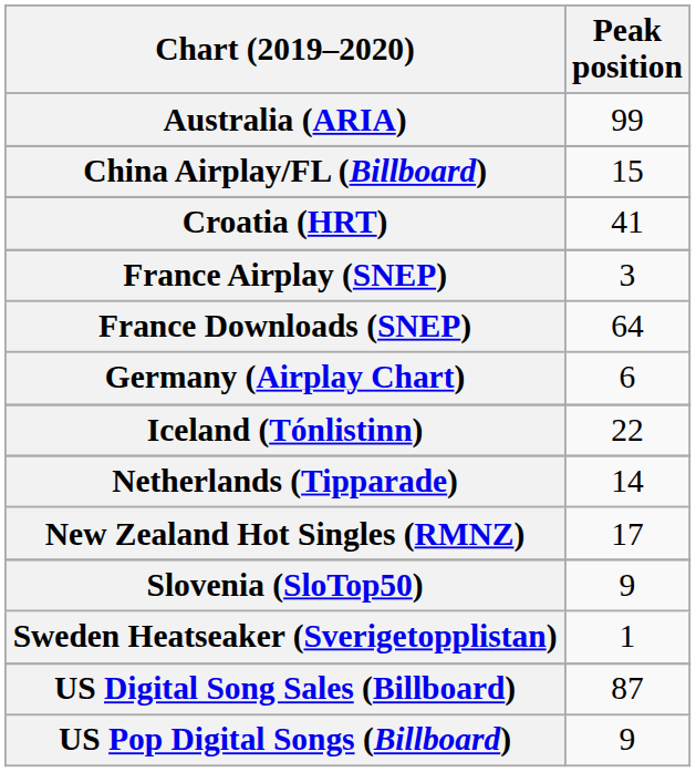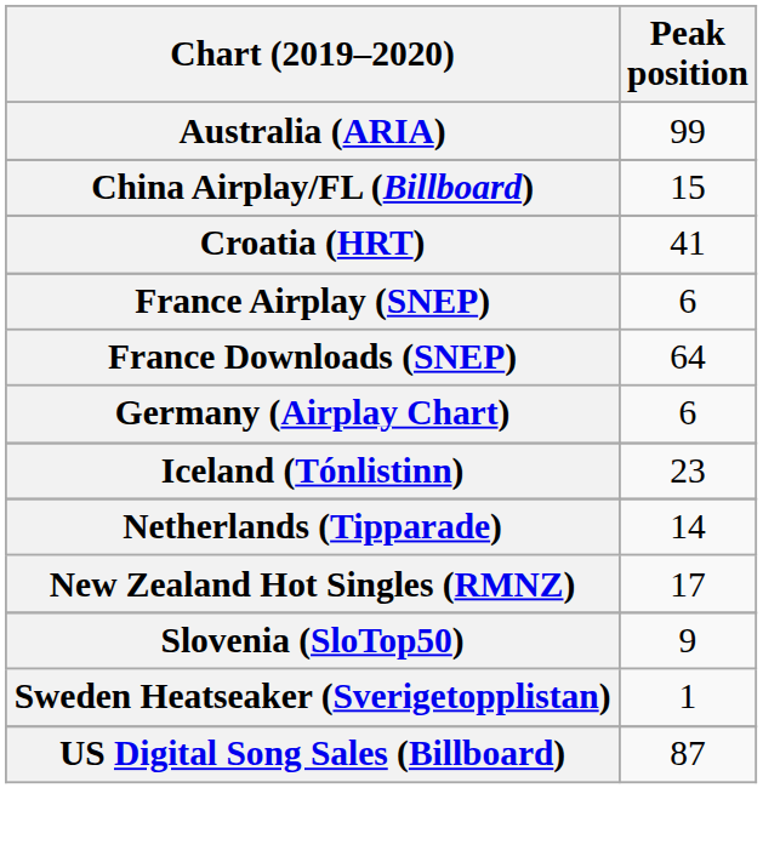France Airplay (SNEP) | Peak position: 3 -> 6
Iceland (Tónlistinn) | Peak position: 22 -> 23
- row: US Pop Digital Songs (Billboard) | 9
